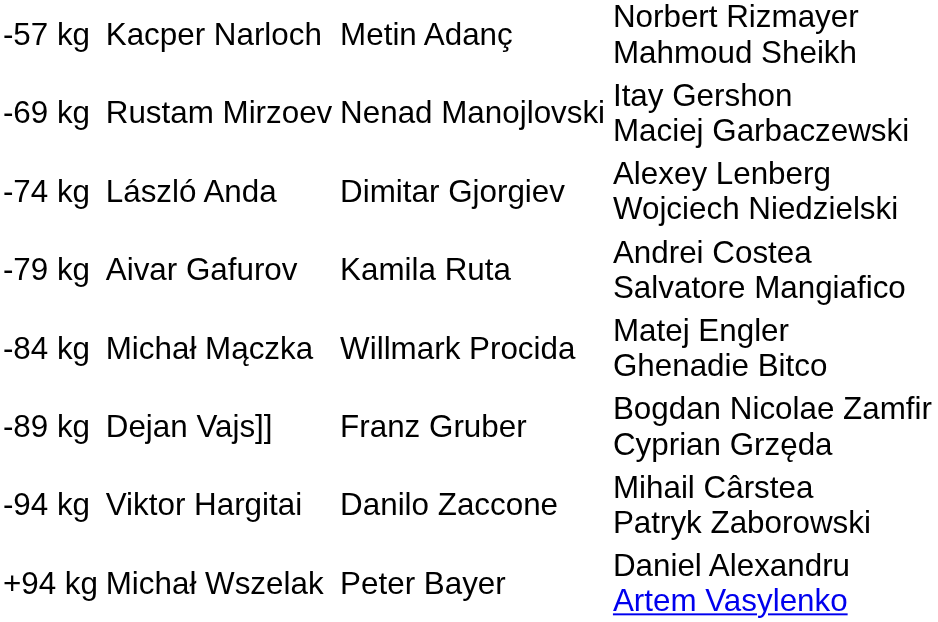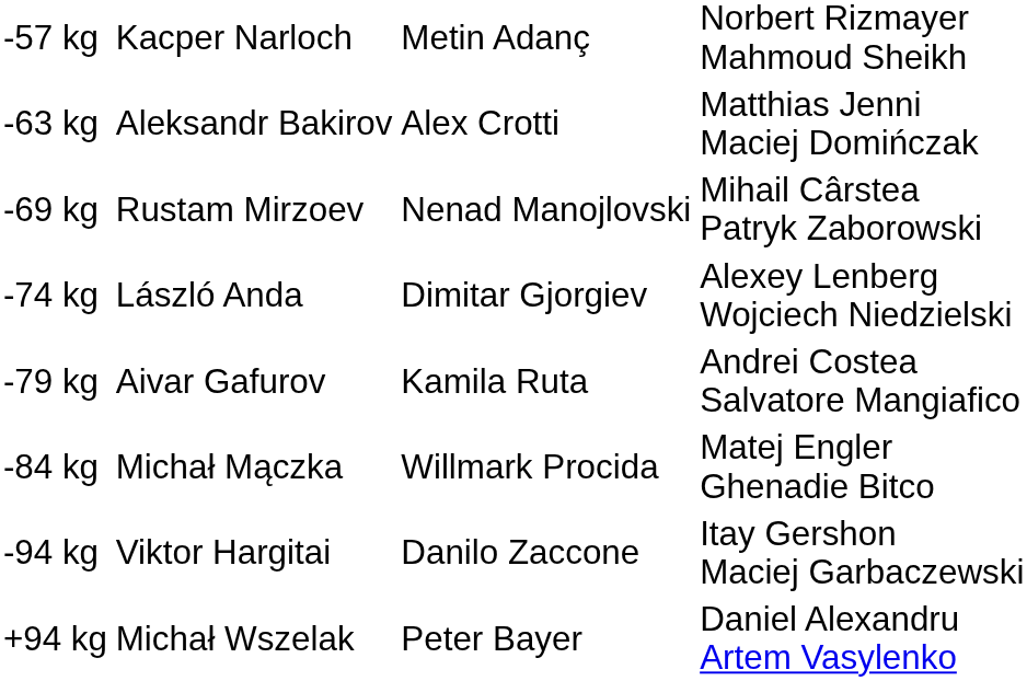+ row: -63 kg | Aleksandr Bakirov | Alex Crotti | Matthias Jenni Maciej Domińczak
-69 kg | column 4: Itay Gershon Maciej Garbaczewski -> Mihail Cârstea Patryk Zaborowski
- row: -89 kg | Dejan Vajs]] | Franz Gruber | Bogdan Nicolae Zamfir Cyprian Grzęda
-94 kg | column 4: Mihail Cârstea Patryk Zaborowski -> Itay Gershon Maciej Garbaczewski
